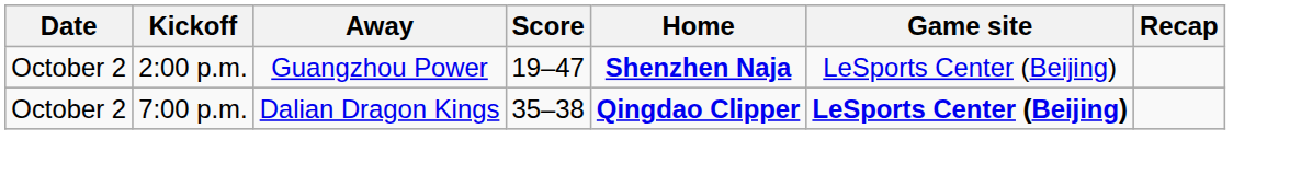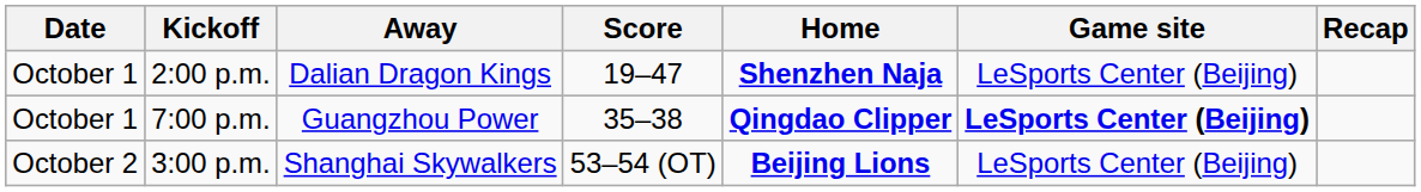2:00 p.m. | Date: October 2 -> October 1
2:00 p.m. | Away: Guangzhou Power -> Dalian Dragon Kings
7:00 p.m. | Date: October 2 -> October 1
7:00 p.m. | Away: Dalian Dragon Kings -> Guangzhou Power
+ row: October 2 | 3:00 p.m. | Shanghai Skywalkers | 53–54 (OT) | Beijing Lions | LeSports Center (Beijing)
